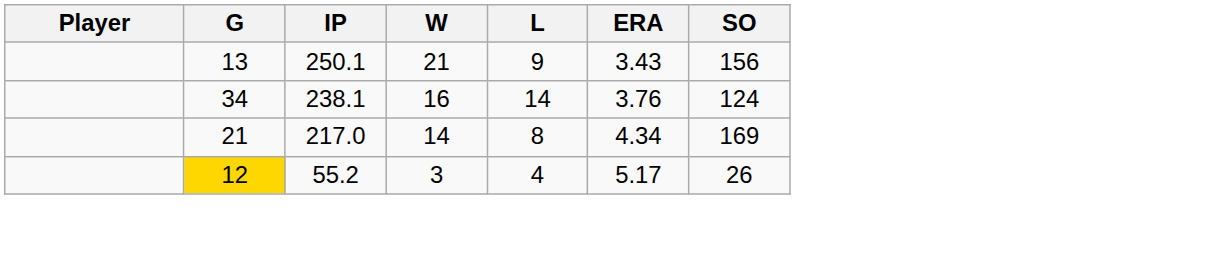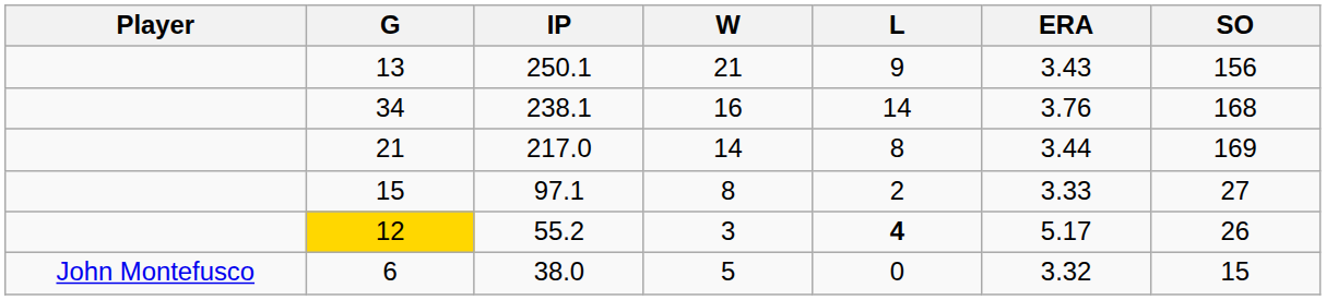238.1 | SO: 124 -> 168
217.0 | ERA: 4.34 -> 3.44
+ row: 15 | 97.1 | 8 | 2 | 3.33 | 27
55.2 | L: normal -> bold
+ row: John Montefusco | 6 | 38.0 | 5 | 0 | 3.32 | 15
